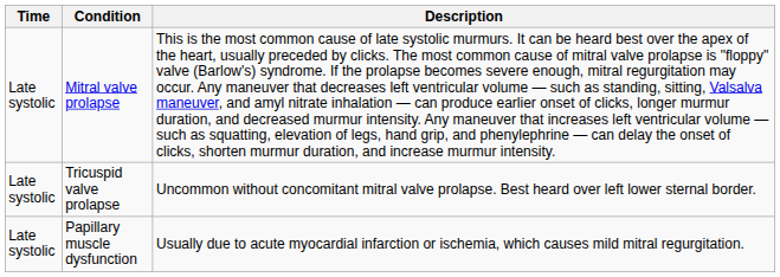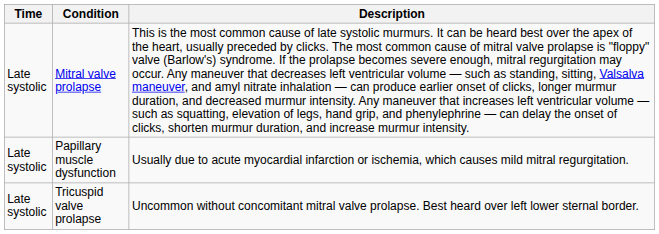rows swapped: Tricuspid valve prolapse <-> Papillary muscle dysfunction
